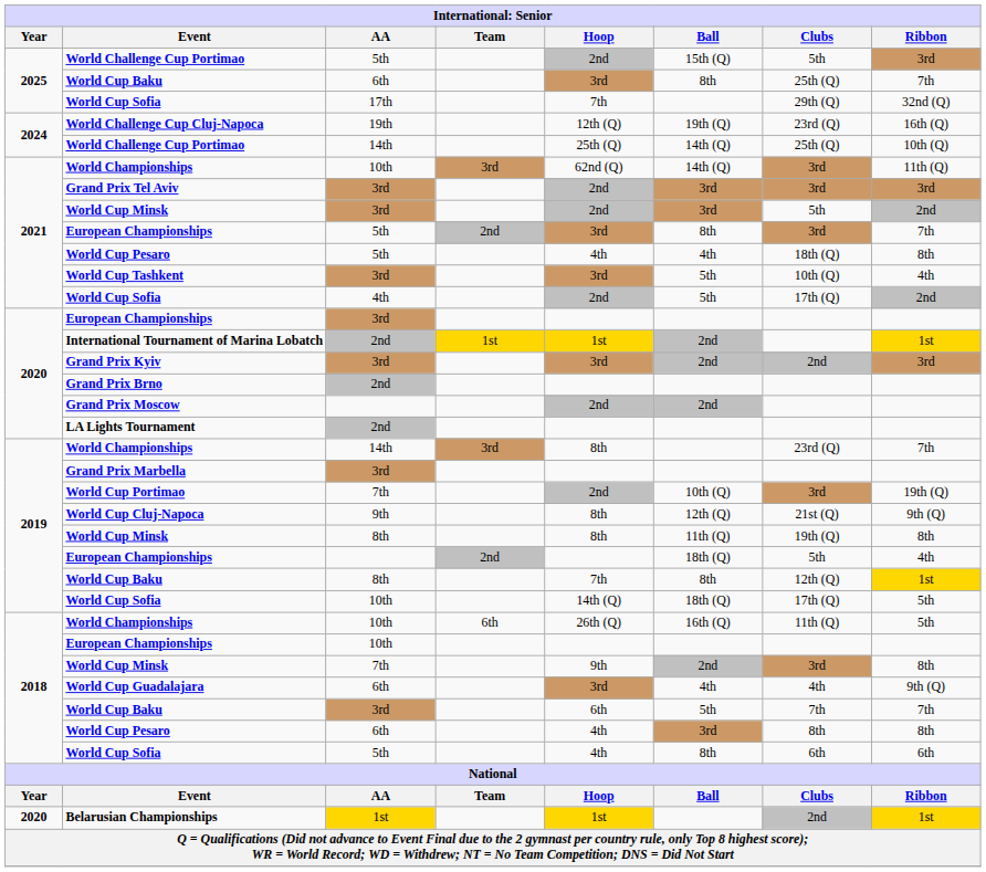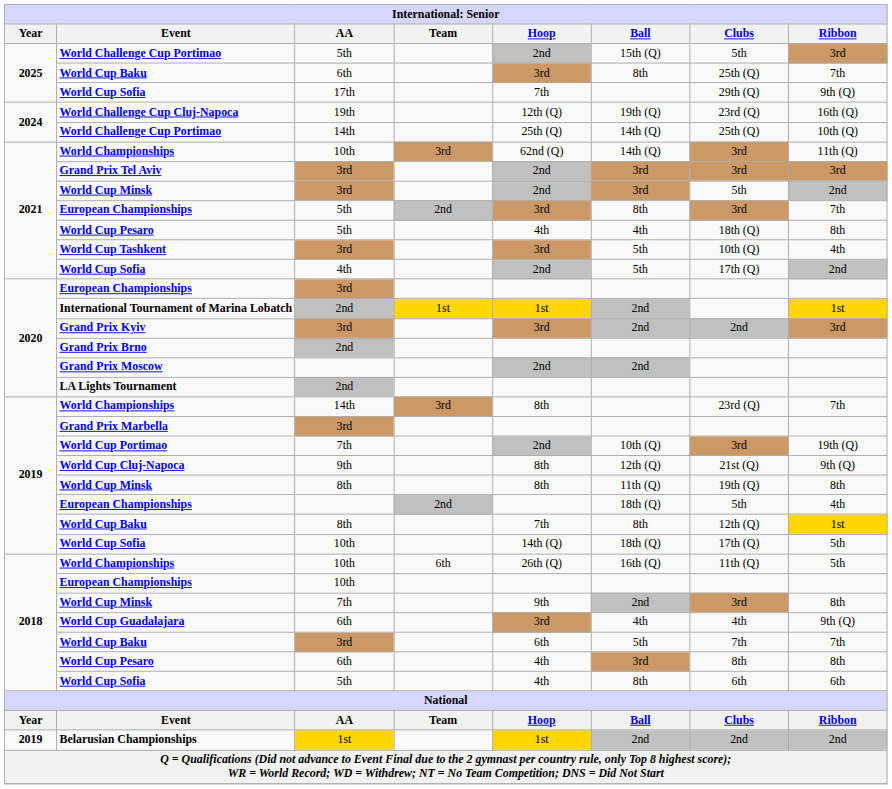2025 / World Cup Sofia | Ribbon: 32nd (Q) -> 9th (Q)
- row: 2020 | Belarusian Championships | 1st | 1st | 2nd | 1st
+ row: 2019 | Belarusian Championships | 1st | 1st | 2nd | 2nd | 2nd
